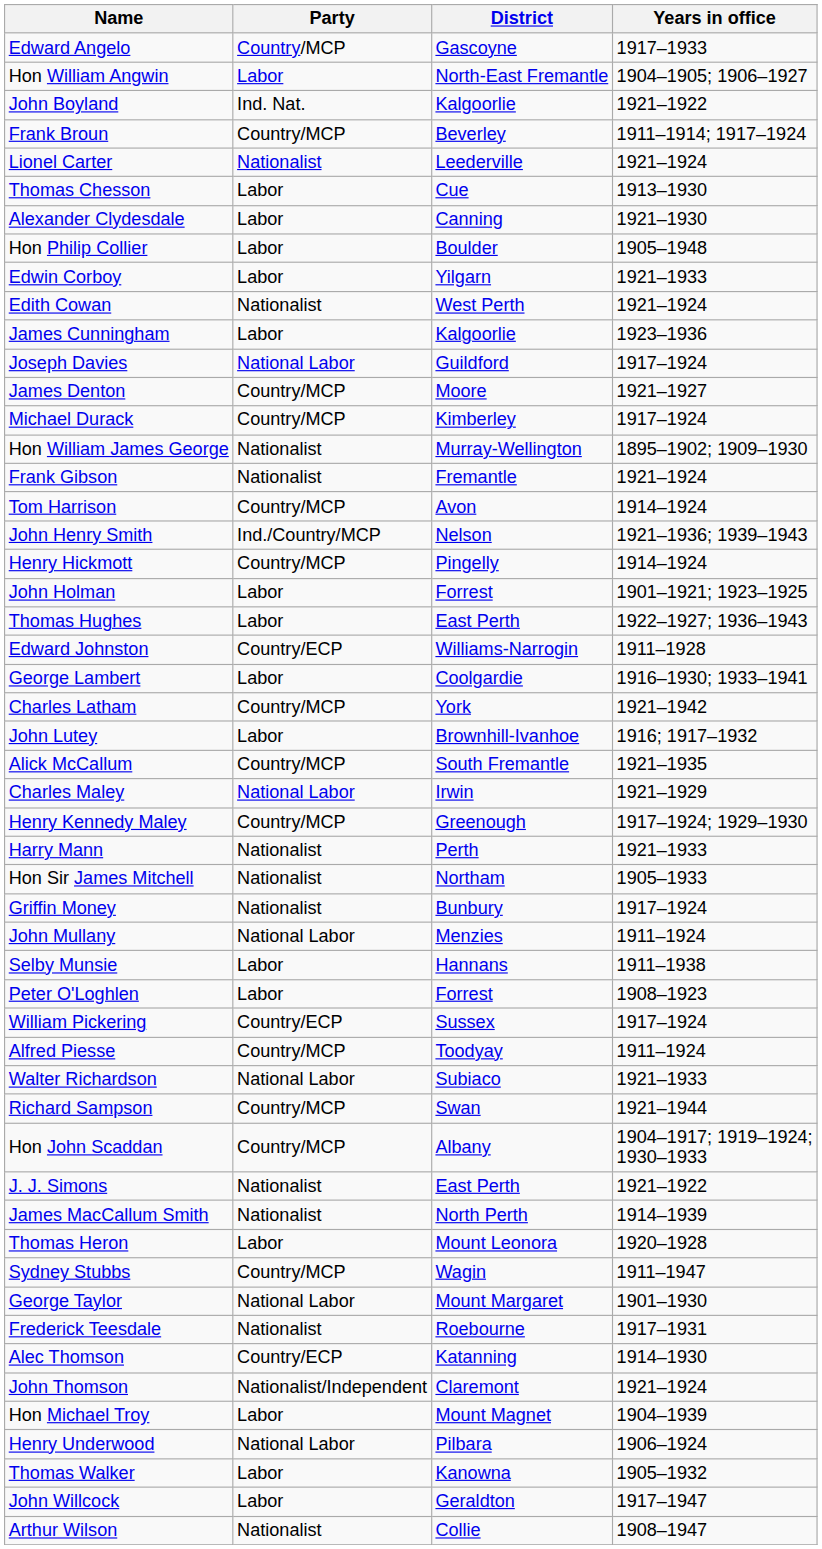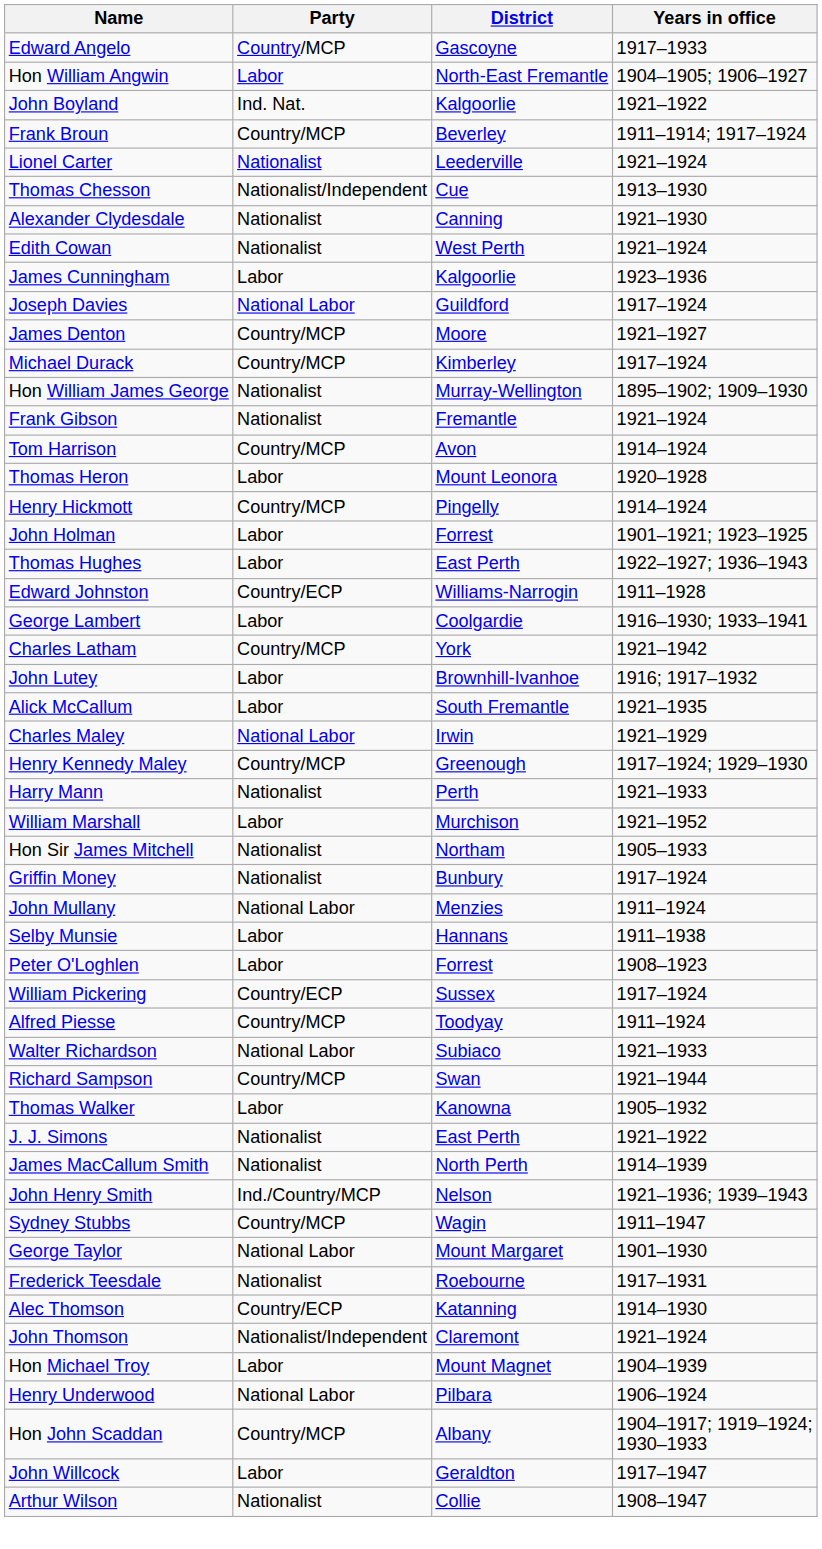Thomas Chesson | Party: Labor -> Nationalist/Independent
Alexander Clydesdale | Party: Labor -> Nationalist
- row: Hon Philip Collier | Labor | Boulder | 1905–1948
- row: Edwin Corboy | Labor | Yilgarn | 1921–1933
rows swapped: Thomas Heron <-> John Henry Smith
Alick McCallum | Party: Country/MCP -> Labor
+ row: William Marshall | Labor | Murchison | 1921–1952
rows swapped: Hon John Scaddan <-> Thomas Walker
